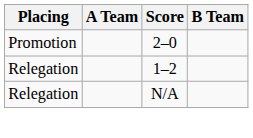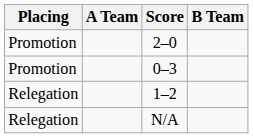+ row: Promotion | 0–3
